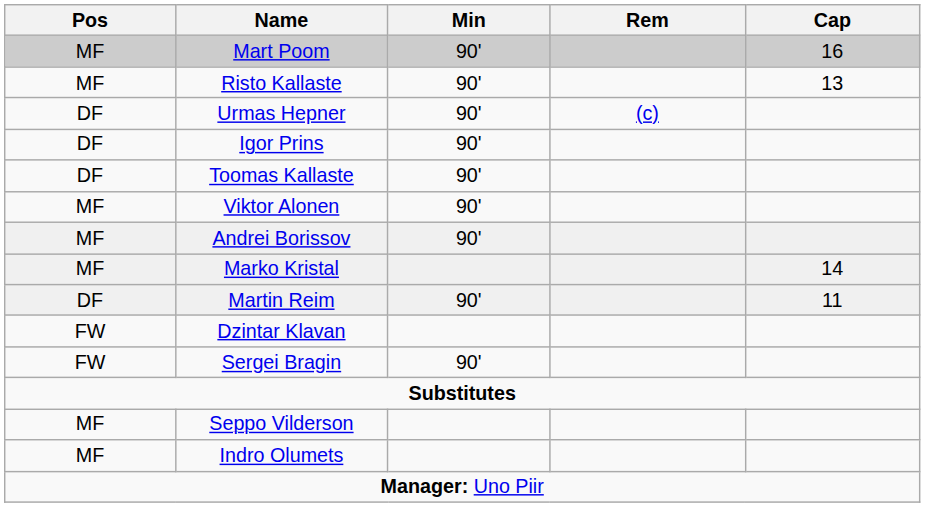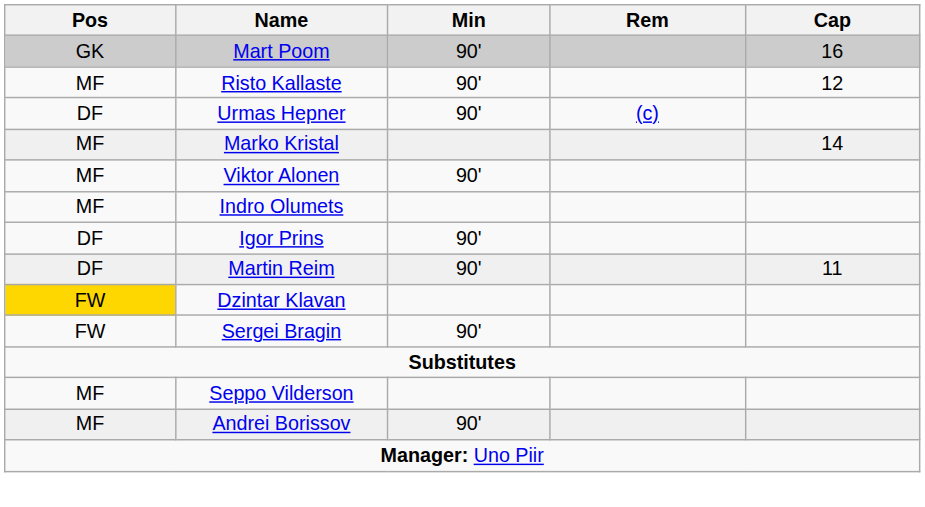Mart Poom | Pos: MF -> GK
Risto Kallaste | Cap: 13 -> 12
rows swapped: Igor Prins <-> Marko Kristal
- row: DF | Toomas Kallaste | 90'
rows swapped: Andrei Borissov <-> Indro Olumets
Dzintar Klavan | Pos: no background -> gold background
